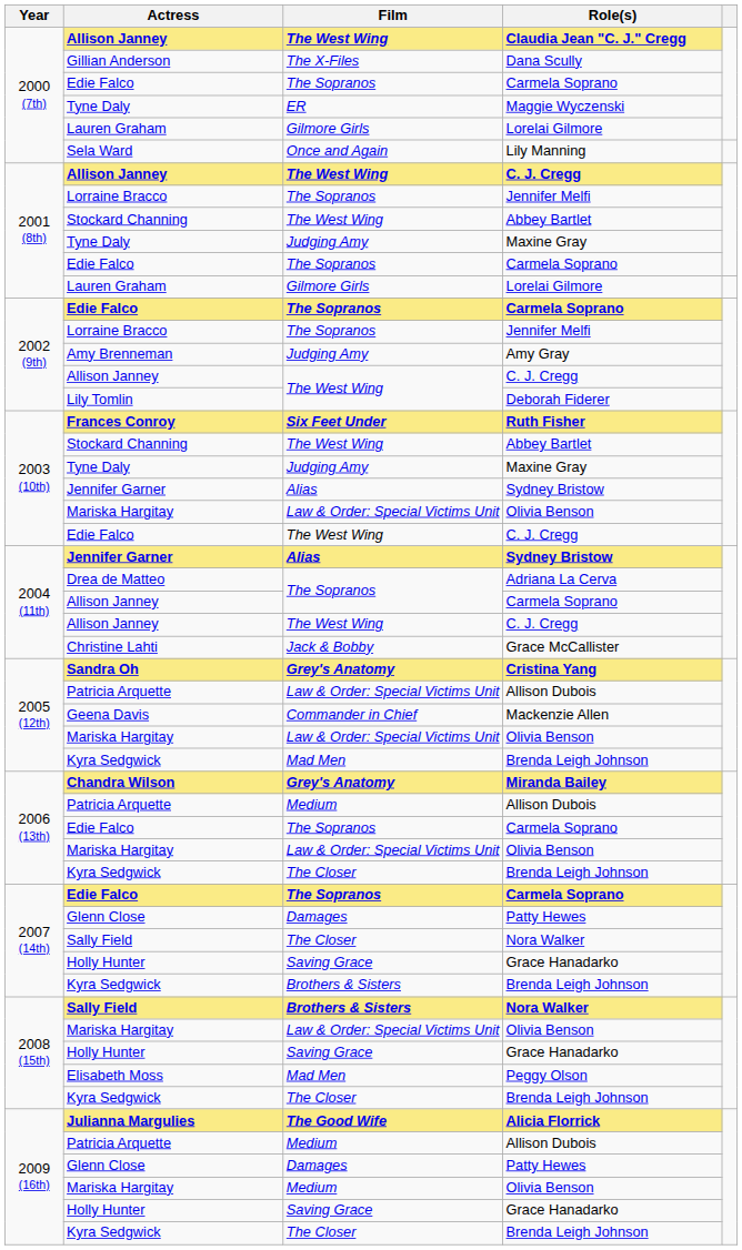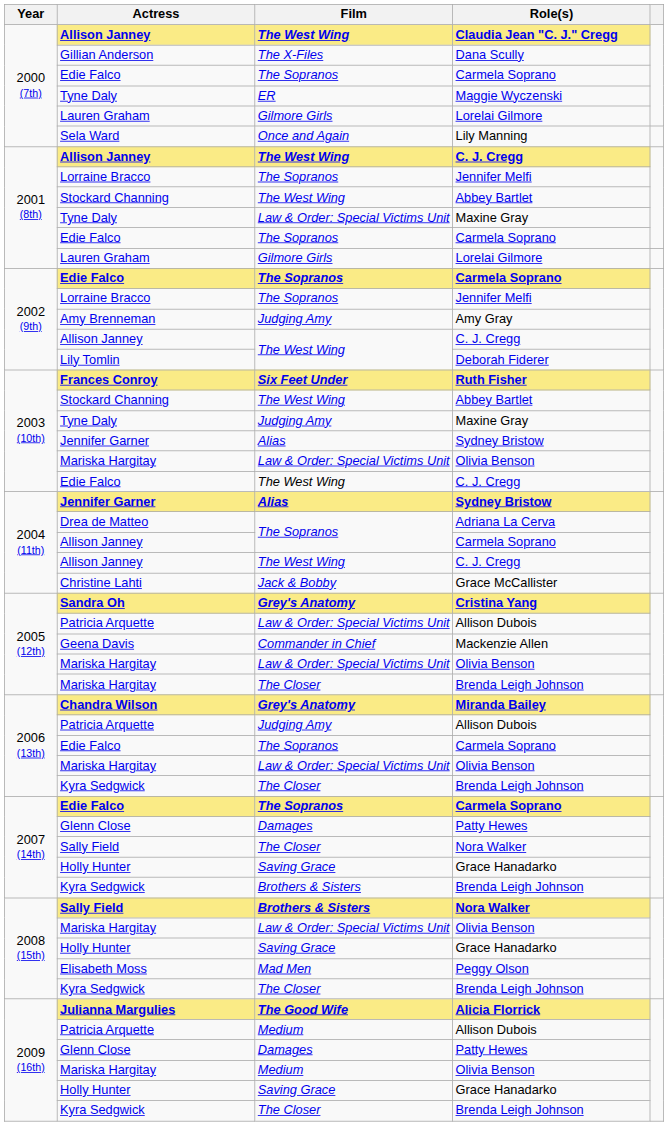2001 (8th) / Maxine Gray | Film: Judging Amy -> Law & Order: Special Victims Unit
2005 (12th) / Brenda Leigh Johnson | Actress: Kyra Sedgwick -> Mariska Hargitay
2005 (12th) / Brenda Leigh Johnson | Film: Mad Men -> The Closer
2006 (13th) / Allison Dubois | Film: Medium -> Judging Amy
